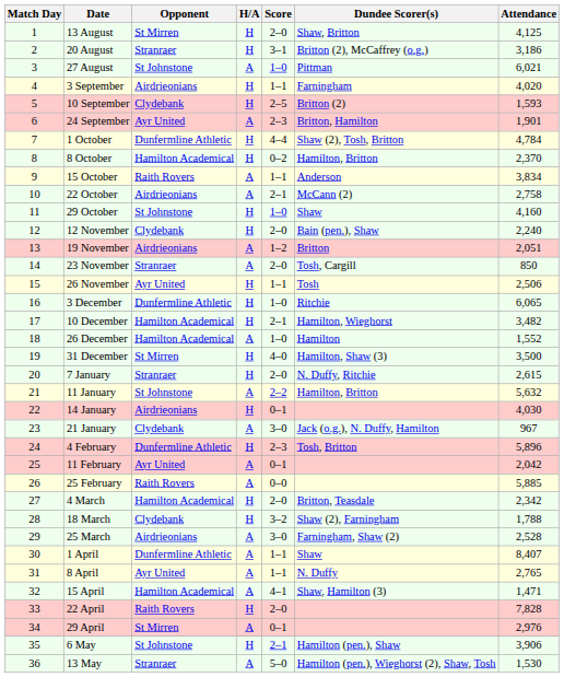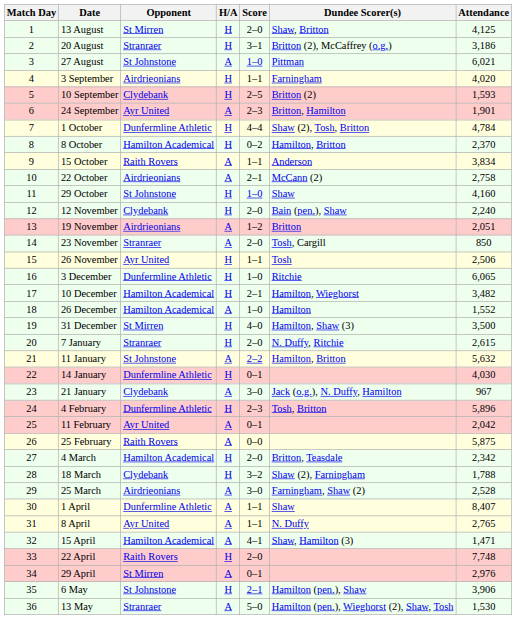14 January | Opponent: Airdrieonians -> Dunfermline Athletic
25 February | Attendance: 5,885 -> 5,875
22 April | Attendance: 7,828 -> 7,748
